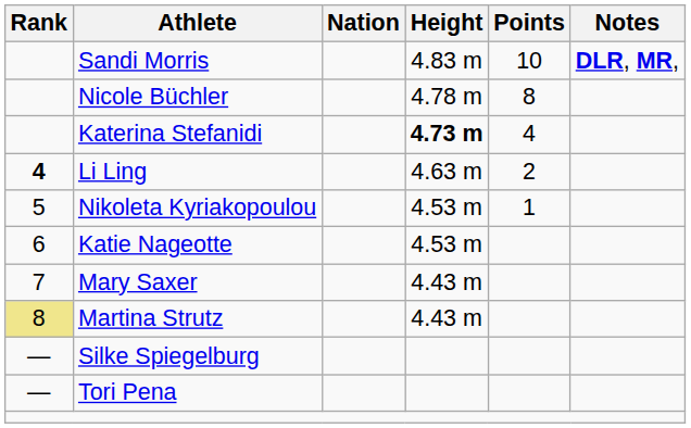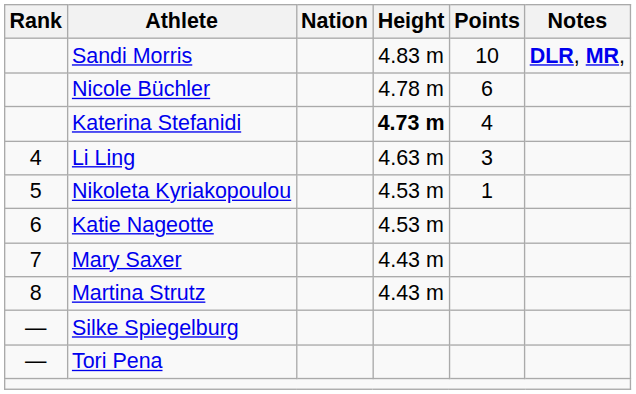Nicole Büchler | Points: 8 -> 6
Li Ling | Rank: bold -> normal
Li Ling | Points: 2 -> 3
Martina Strutz | Rank: khaki background -> no background
